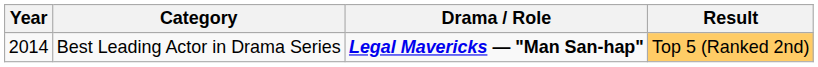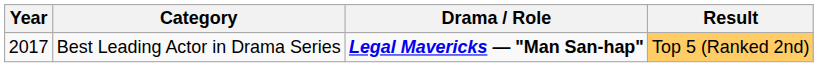Best Leading Actor in Drama Series | Year: 2014 -> 2017
